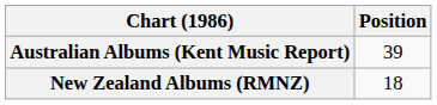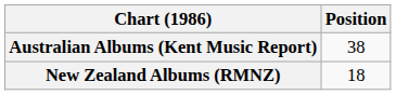Australian Albums (Kent Music Report) | Position: 39 -> 38
